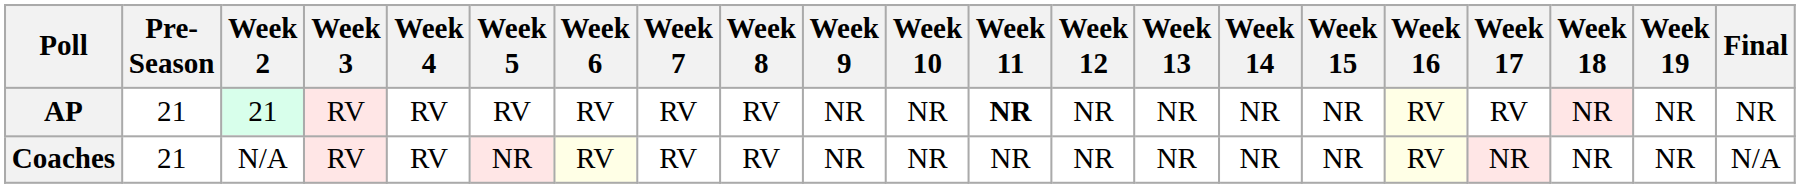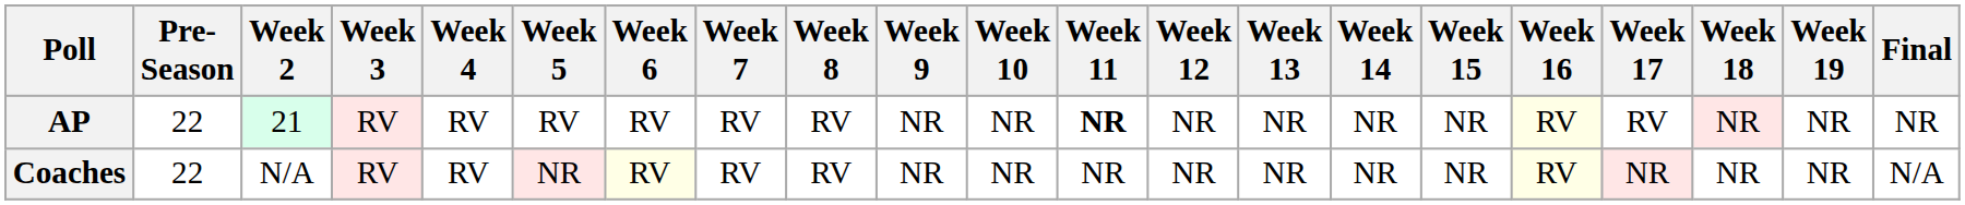AP | Pre- Season: 21 -> 22
Coaches | Pre- Season: 21 -> 22
